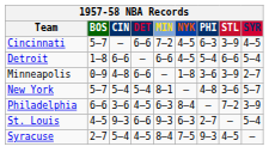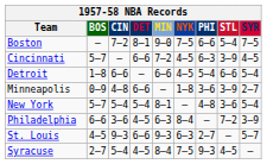+ row: Boston | — | 7–2 | 8–1 | 9–0 | 7–5 | 6–6 | 5–4 | 7–5
New York | SYR: 5–7 -> 5–4
St. Louis | SYR: 5–4 -> 5–7
